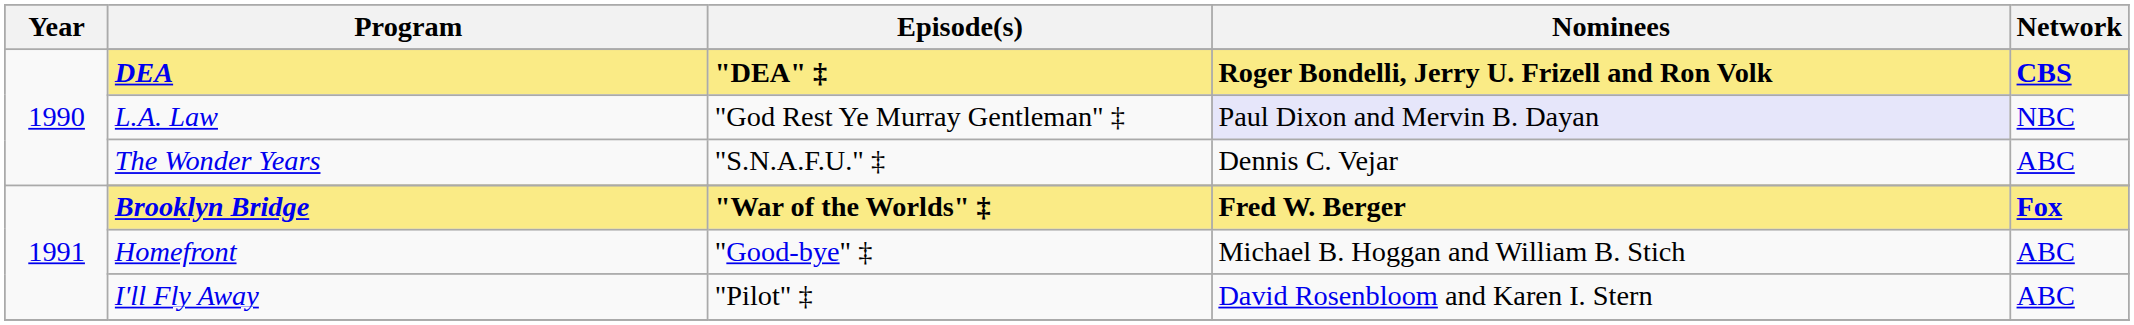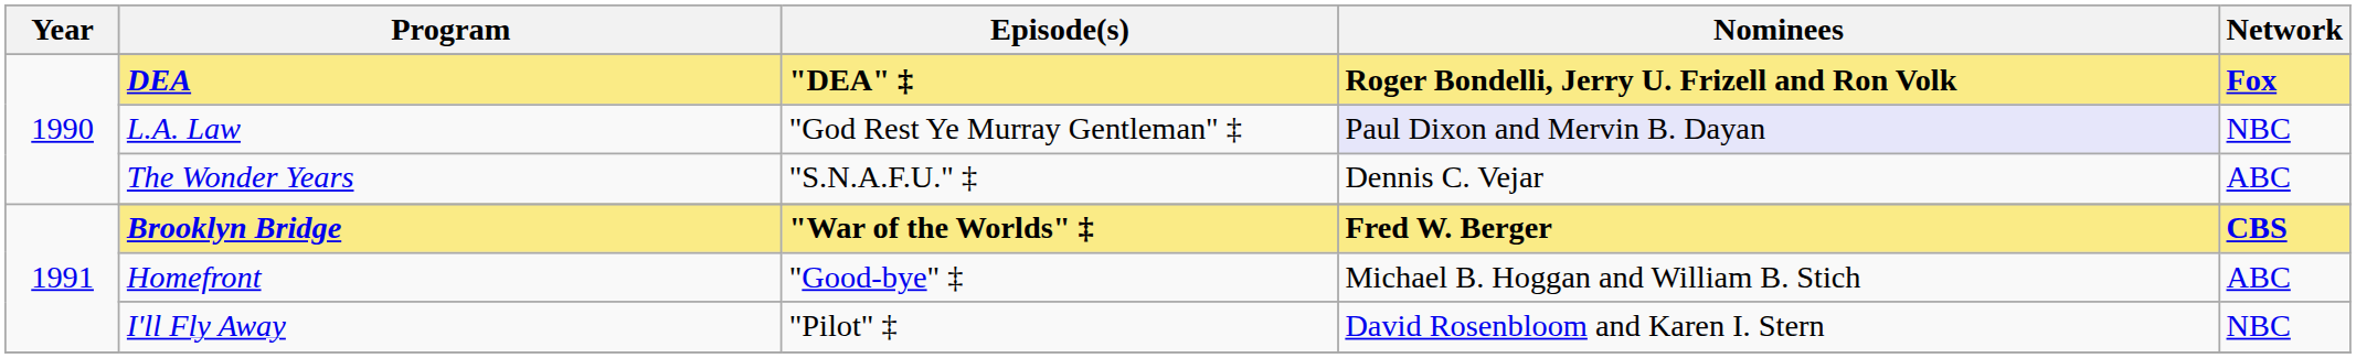DEA | Network: CBS -> Fox
Brooklyn Bridge | Network: Fox -> CBS
I'll Fly Away | Network: ABC -> NBC
